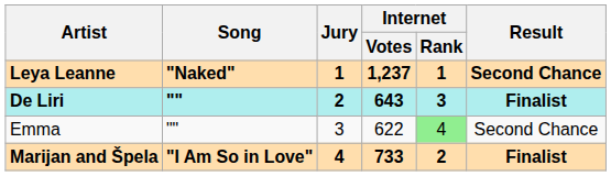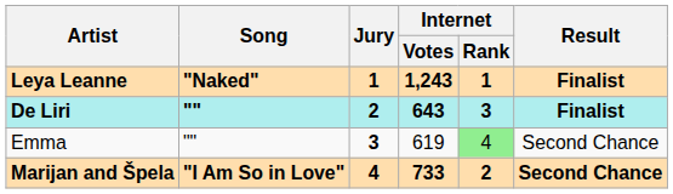Leya Leanne | Internet / Votes: 1,237 -> 1,243
Leya Leanne | Result: Second Chance -> Finalist
Emma | Jury: normal -> bold
Emma | Internet / Votes: 622 -> 619
Marijan and Špela | Result: Finalist -> Second Chance
